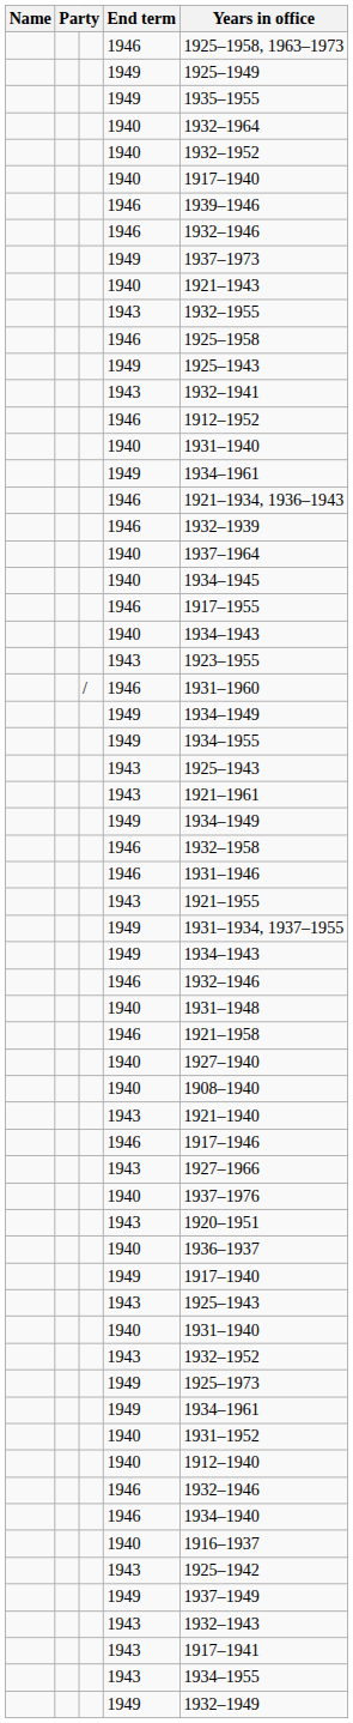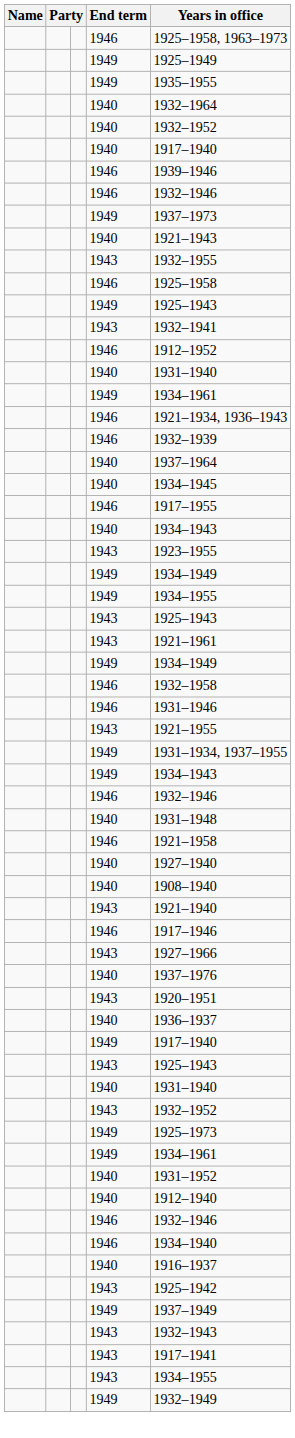- row: / | 1946 | 1931–1960
